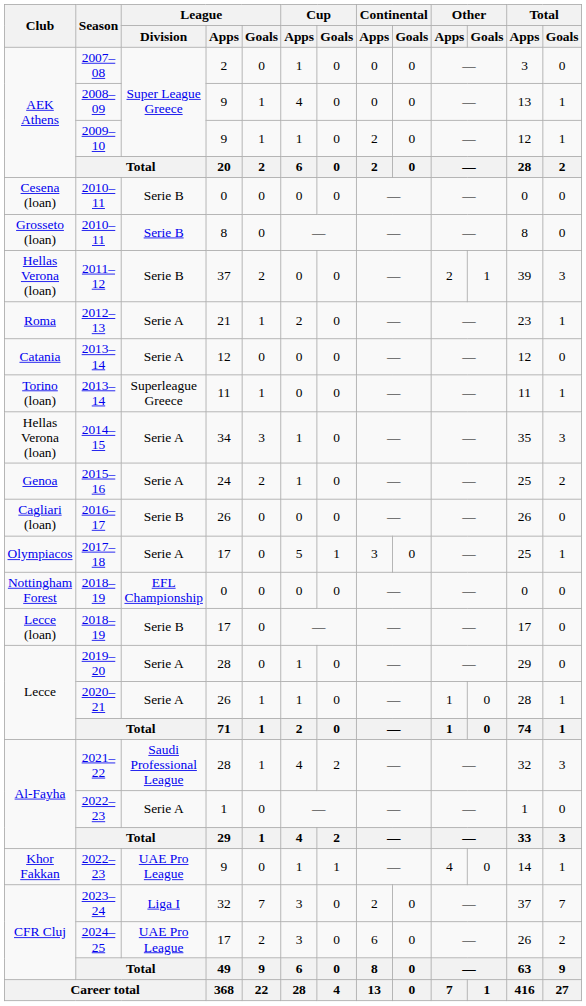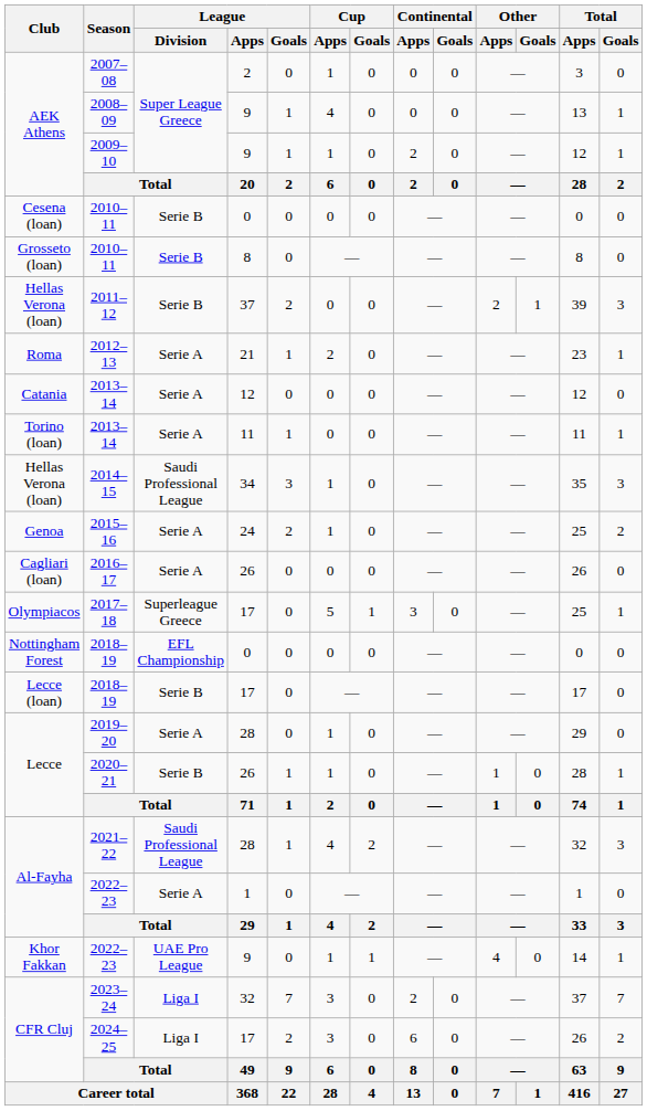Torino (loan) / 2013–14 | League / Division: Superleague Greece -> Serie A
2014–15 | League / Division: Serie A -> Saudi Professional League
2016–17 | League / Division: Serie B -> Serie A
2017–18 | League / Division: Serie A -> Superleague Greece
2020–21 | League / Division: Serie A -> Serie B
2024–25 | League / Division: UAE Pro League -> Liga I
